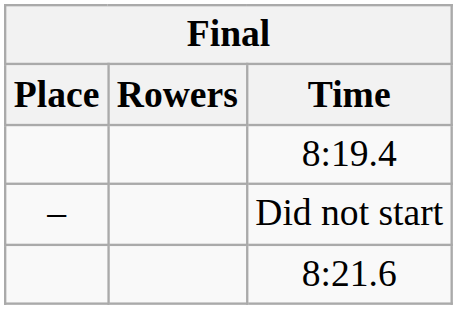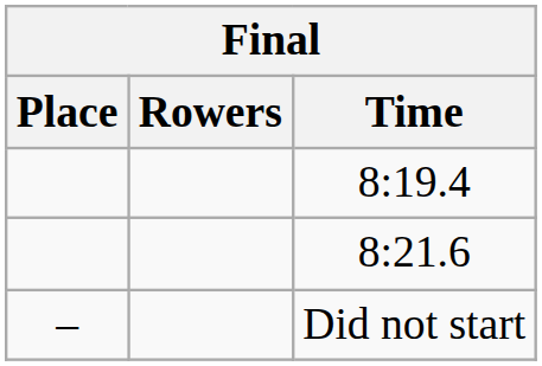rows swapped: 8:21.6 <-> Did not start
